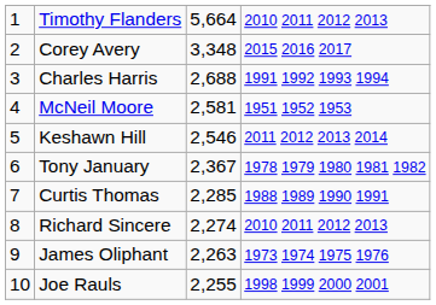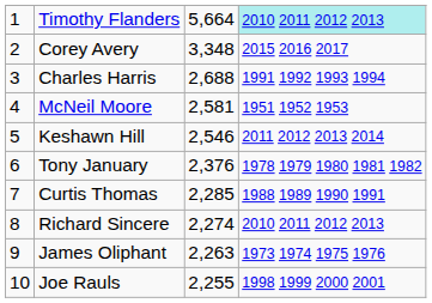Timothy Flanders | column 4: no background -> paleturquoise background
Tony January | column 3: 2,367 -> 2,376
